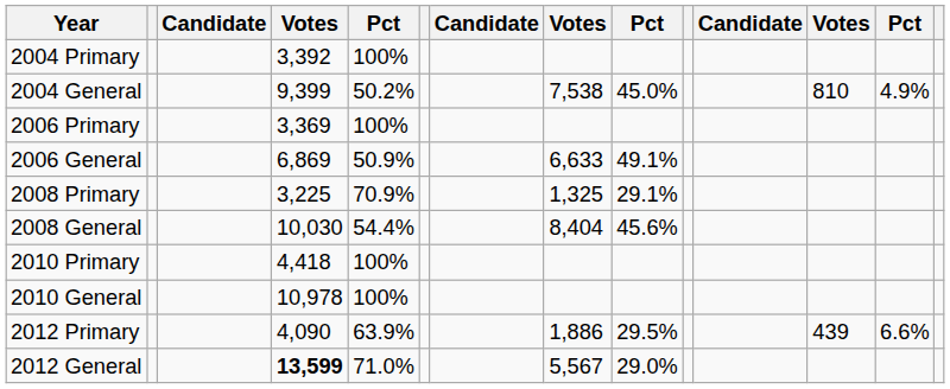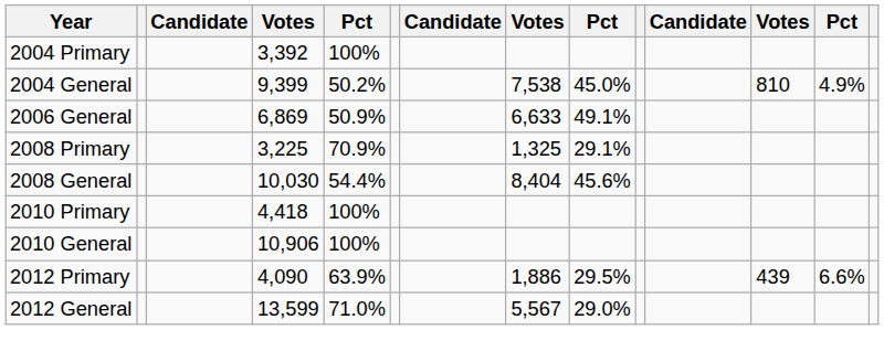- row: 2006 Primary | 3,369 | 100%
2010 General | column 4: 10,978 -> 10,906
2012 General | column 4: bold -> normal
